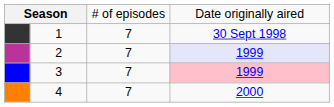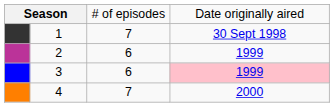2 | column 3: 7 -> 6
2 | column 4: lavender background -> no background
3 | column 3: 7 -> 6
